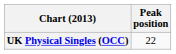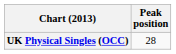UK Physical Singles (OCC) | Peak position: 22 -> 28
